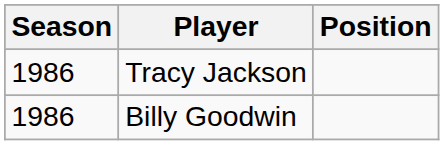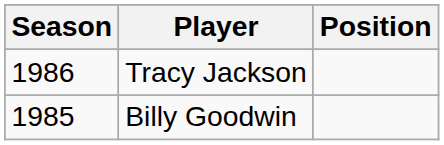Billy Goodwin | Season: 1986 -> 1985
